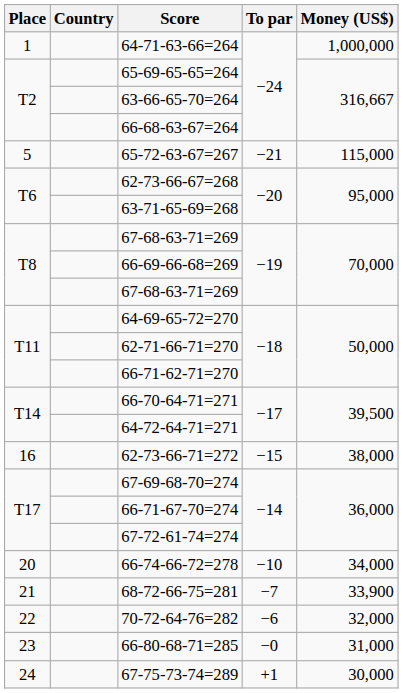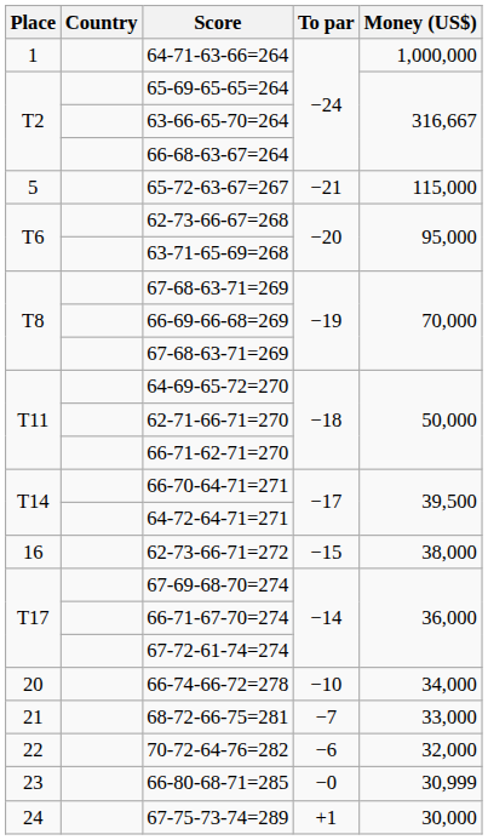68-72-66-75=281 | Money (US$): 33,900 -> 33,000
66-80-68-71=285 | Money (US$): 31,000 -> 30,999
